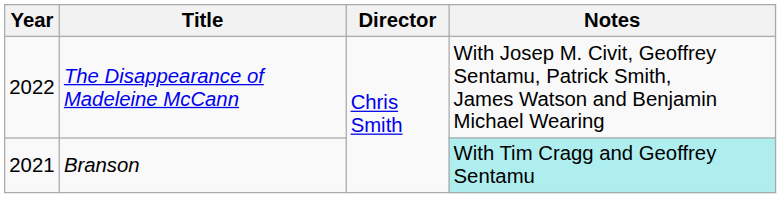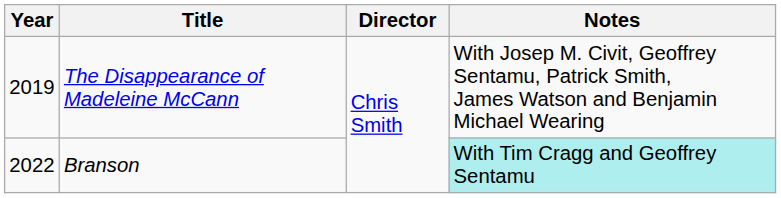The Disappearance of Madeleine McCann | Year: 2022 -> 2019
Branson | Year: 2021 -> 2022
